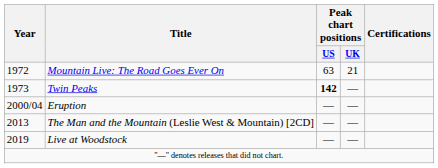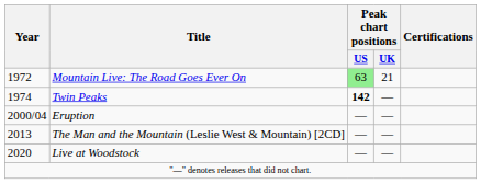Mountain Live: The Road Goes Ever On | Peak chart positions / US: no background -> lightgreen background
Twin Peaks | Year: 1973 -> 1974
Live at Woodstock | Year: 2019 -> 2020
